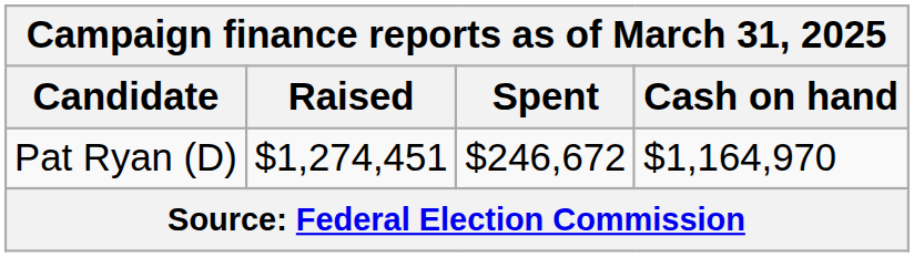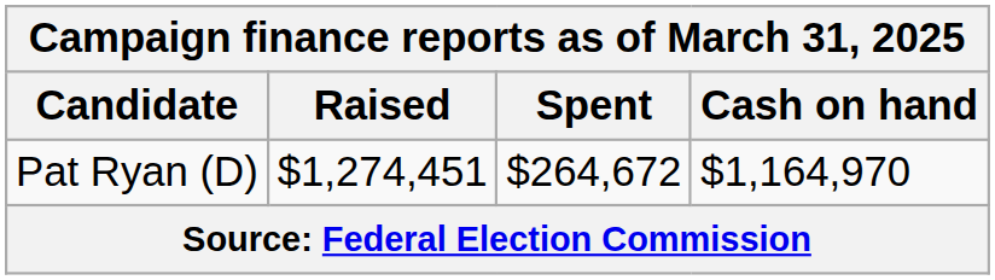Pat Ryan (D) | Spent: $246,672 -> $264,672
